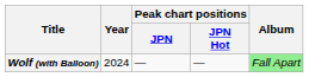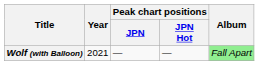Wolf (with Balloon) | Year: 2024 -> 2021
